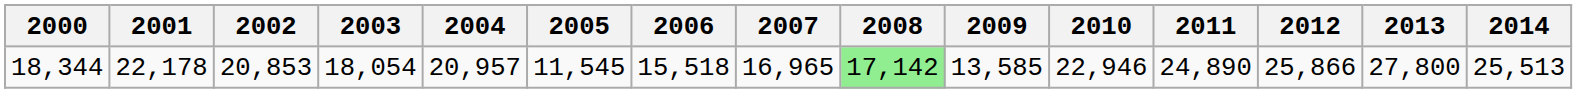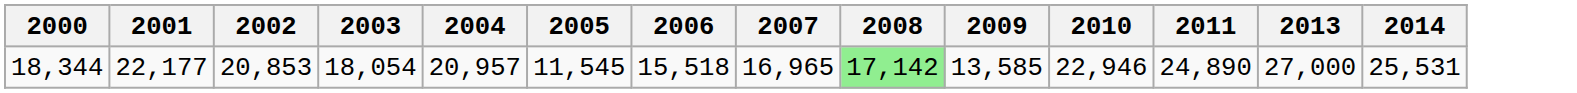- column: 2012 | 25,866
18,344 | 2001: 22,178 -> 22,177
18,344 | 2013: 27,800 -> 27,000
18,344 | 2014: 25,513 -> 25,531
